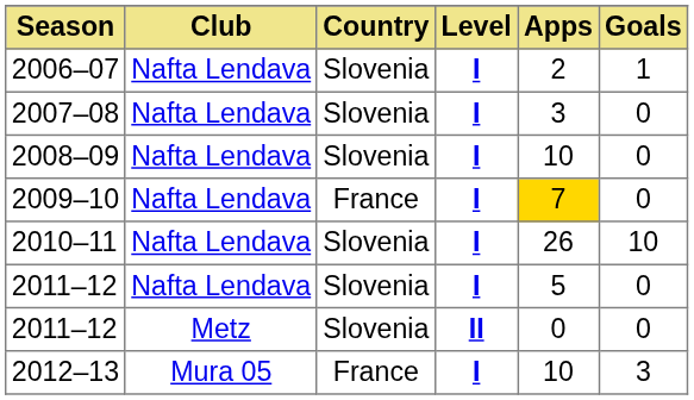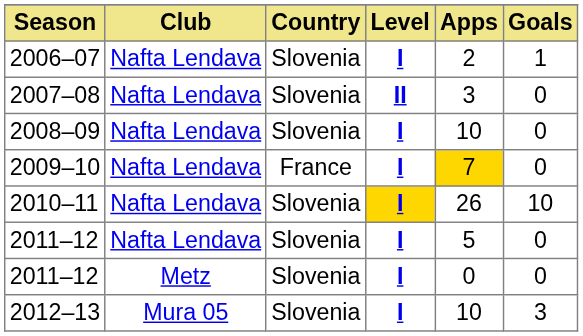2007–08 | Level: I -> II
2010–11 | Level: no background -> gold background
2011–12 / Metz | Level: II -> I
2012–13 | Country: France -> Slovenia
